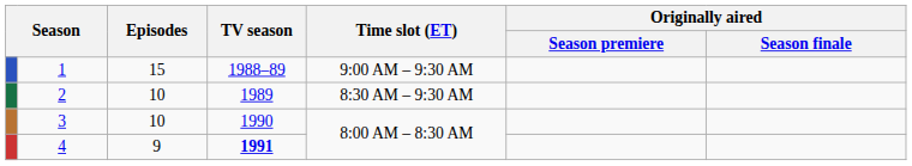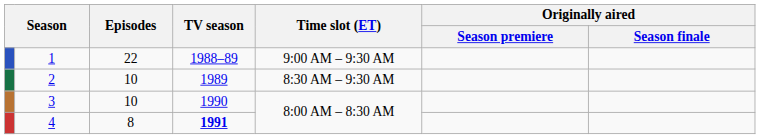1 | Episodes: 15 -> 22
4 | Episodes: 9 -> 8
